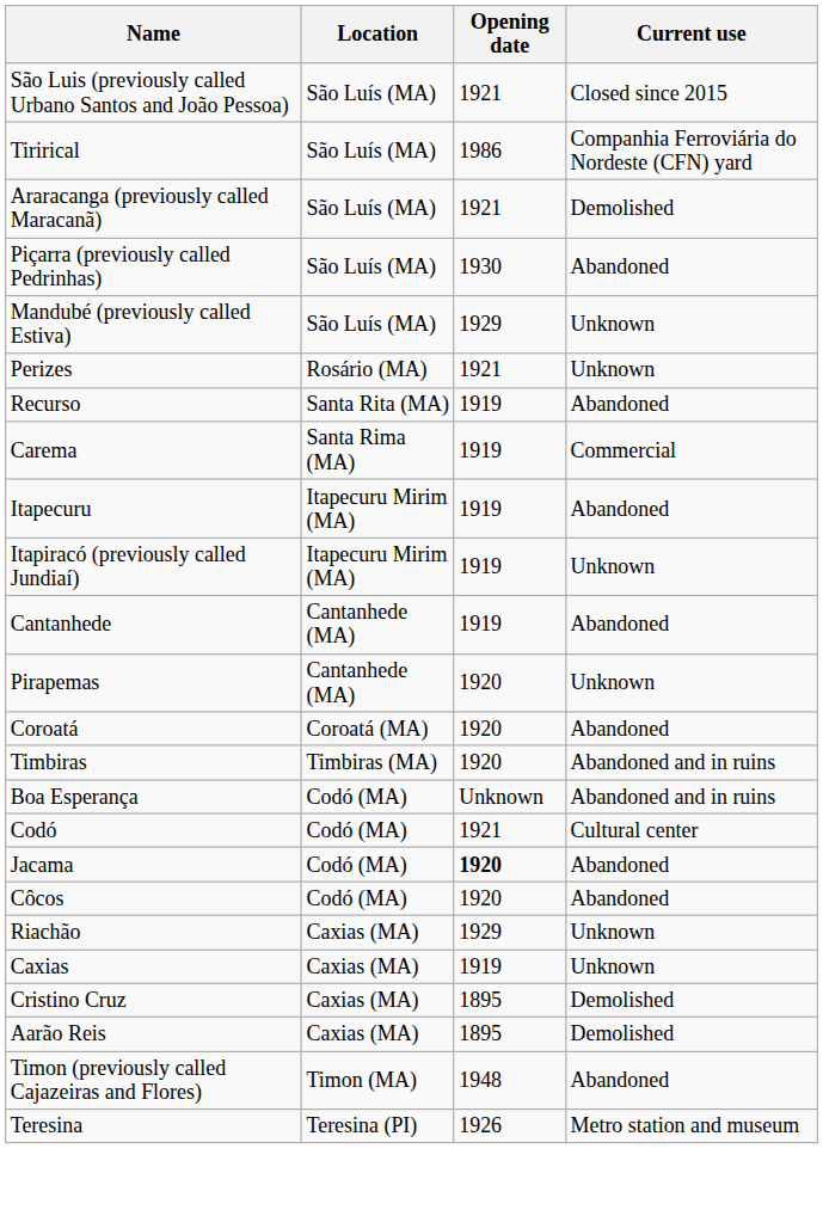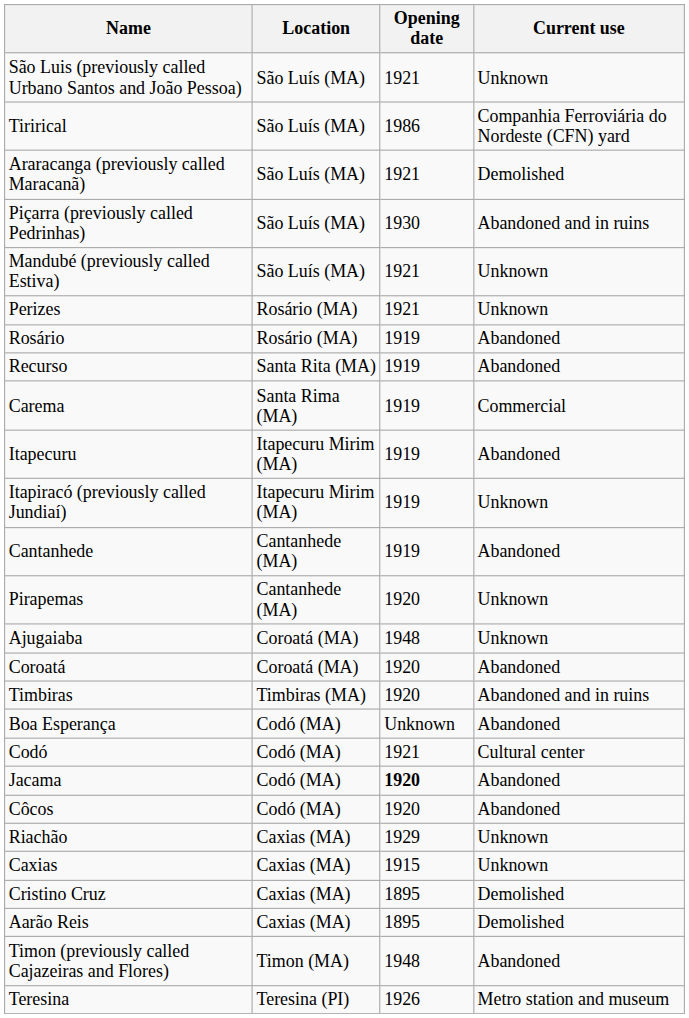São Luis (previously called Urbano Santos and João Pessoa) | Current use: Closed since 2015 -> Unknown
Piçarra (previously called Pedrinhas) | Current use: Abandoned -> Abandoned and in ruins
Mandubé (previously called Estiva) | Opening date: 1929 -> 1921
+ row: Rosário | Rosário (MA) | 1919 | Abandoned
+ row: Ajugaiaba | Coroatá (MA) | 1948 | Unknown
Boa Esperança | Current use: Abandoned and in ruins -> Abandoned
Caxias | Opening date: 1919 -> 1915
